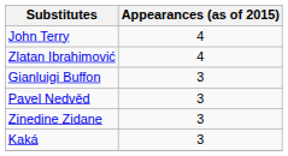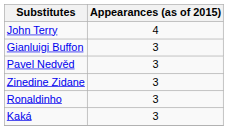- row: Zlatan Ibrahimović | 4
+ row: Ronaldinho | 3
